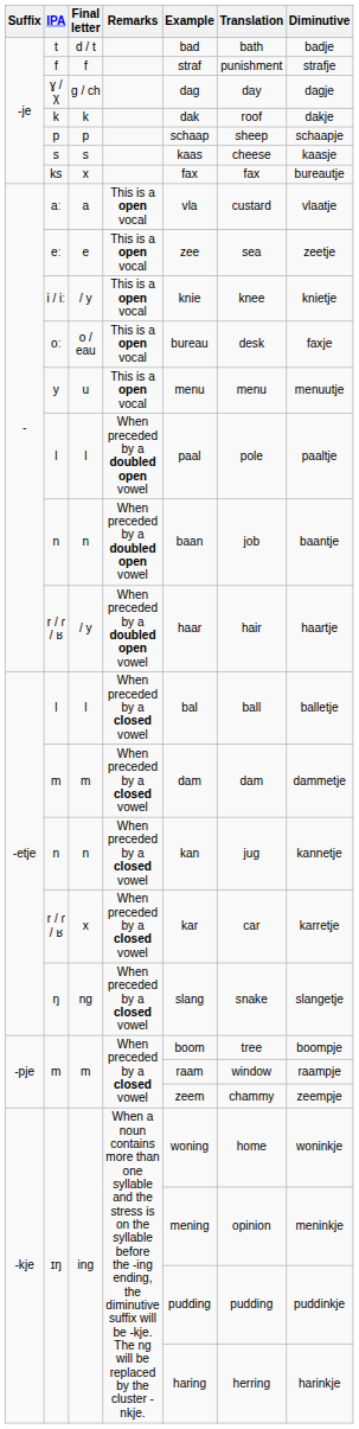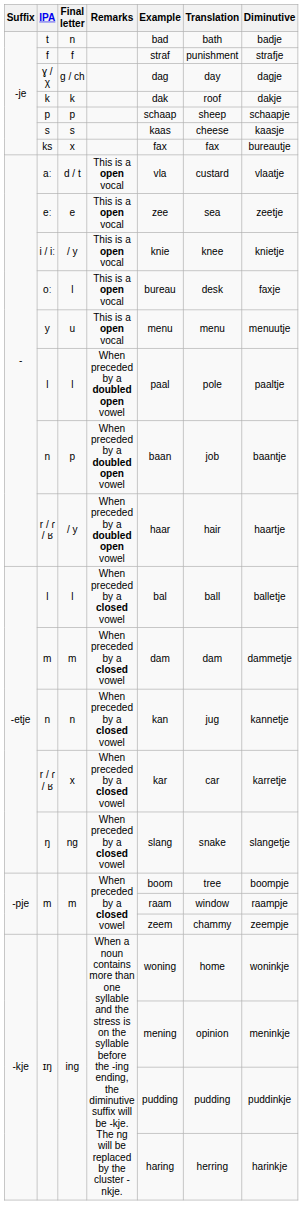t | Final letter: d / t -> n
aː | Final letter: a -> d / t
oː | Final letter: o / eau -> l
- / n | Final letter: n -> p
